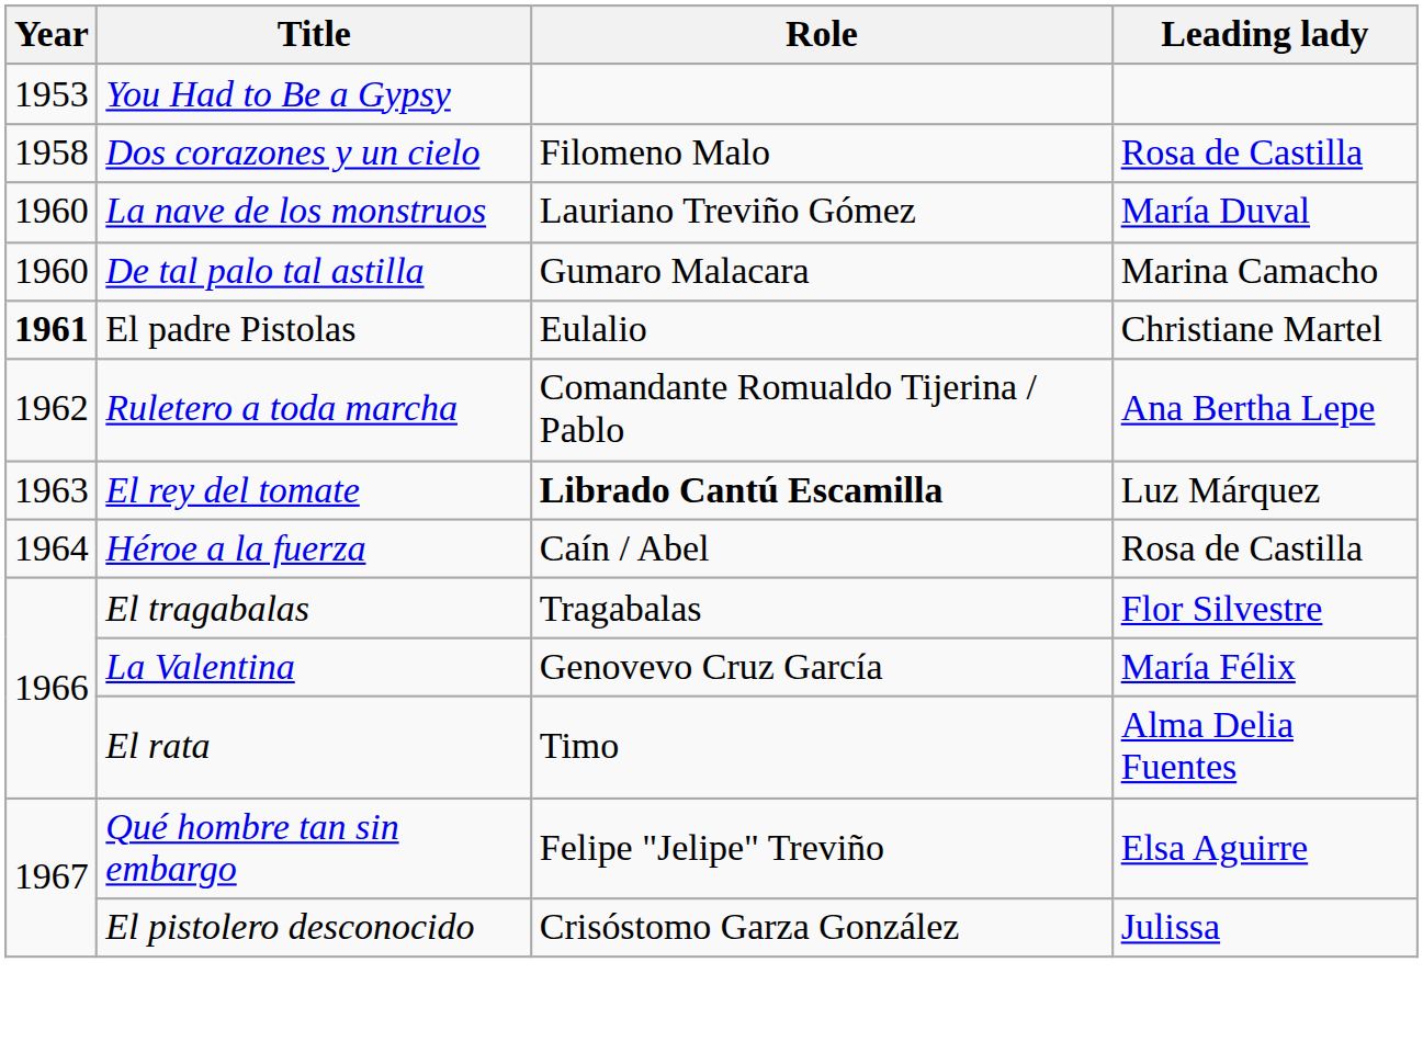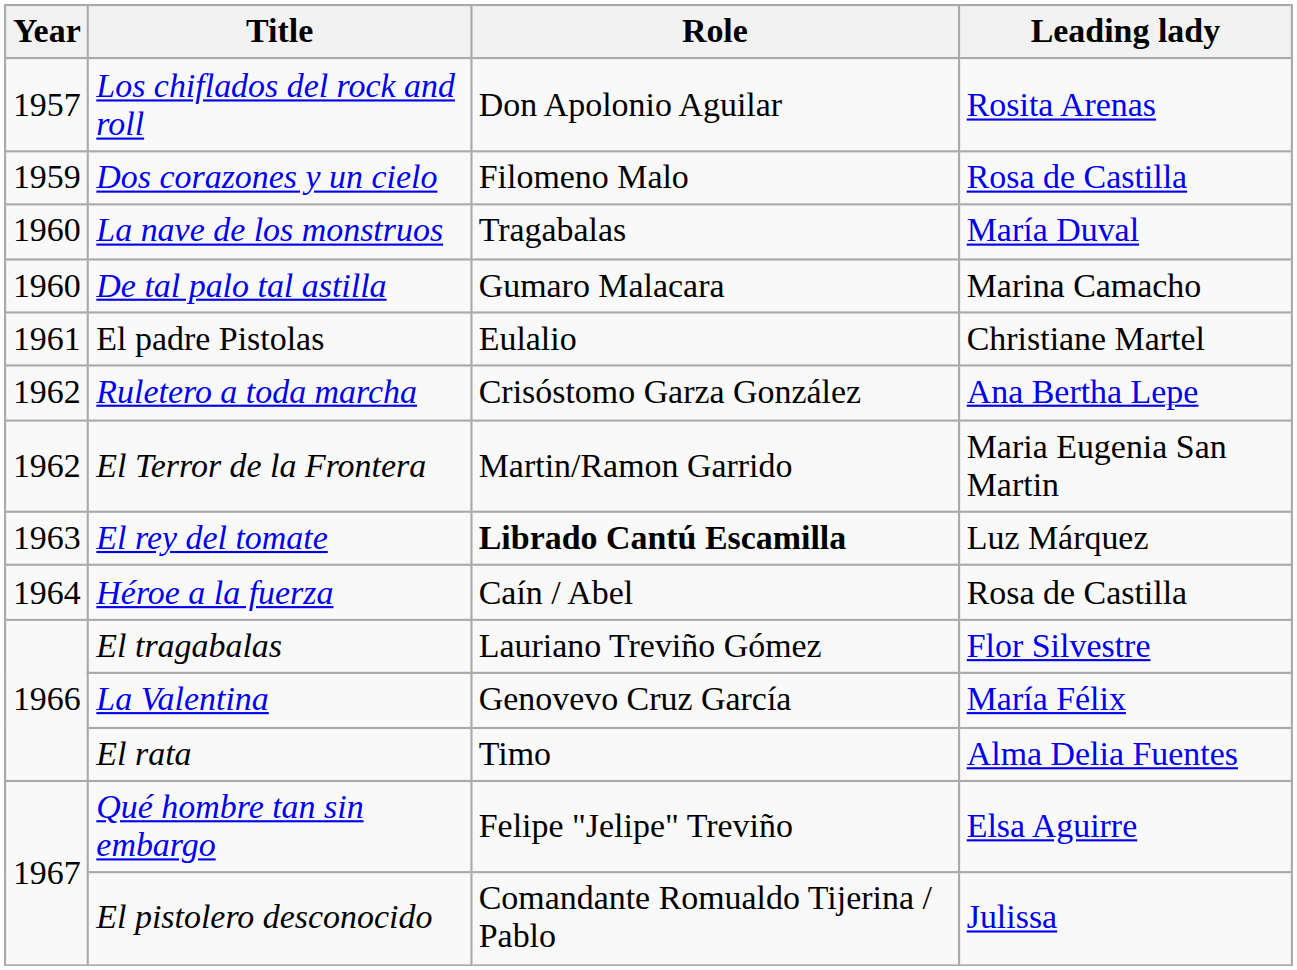- row: 1953 | You Had to Be a Gypsy
+ row: 1957 | Los chiflados del rock and roll | Don Apolonio Aguilar | Rosita Arenas
Dos corazones y un cielo | Year: 1958 -> 1959
La nave de los monstruos | Role: Lauriano Treviño Gómez -> Tragabalas
El padre Pistolas | Year: bold -> normal
Ruletero a toda marcha | Role: Comandante Romualdo Tijerina / Pablo -> Crisóstomo Garza González
+ row: 1962 | El Terror de la Frontera | Martin/Ramon Garrido | Maria Eugenia San Martin
El tragabalas | Role: Tragabalas -> Lauriano Treviño Gómez
El pistolero desconocido | Role: Crisóstomo Garza González -> Comandante Romualdo Tijerina / Pablo
